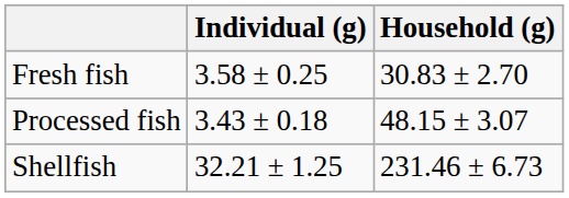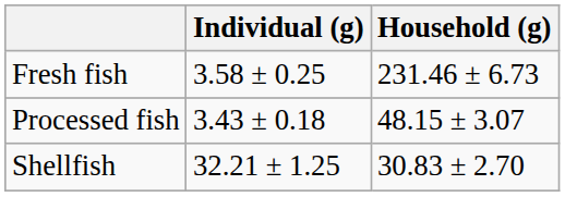Fresh fish | Household (g): 30.83 ± 2.70 -> 231.46 ± 6.73
Shellfish | Household (g): 231.46 ± 6.73 -> 30.83 ± 2.70
